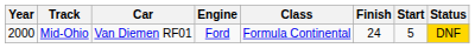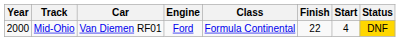Mid-Ohio | Finish: 24 -> 22
Mid-Ohio | Start: 5 -> 4
